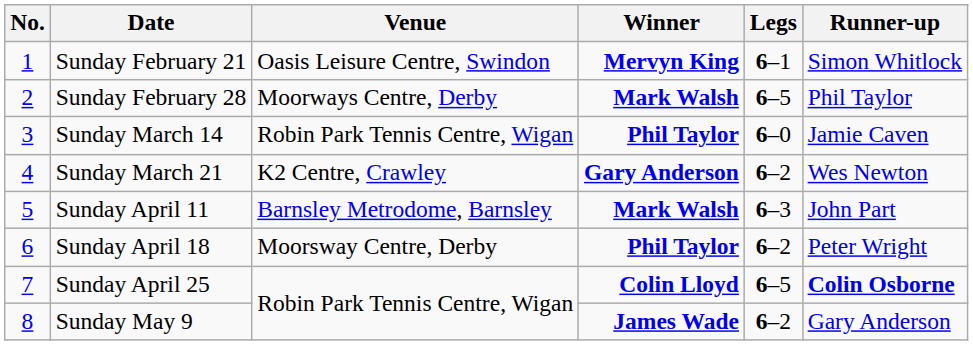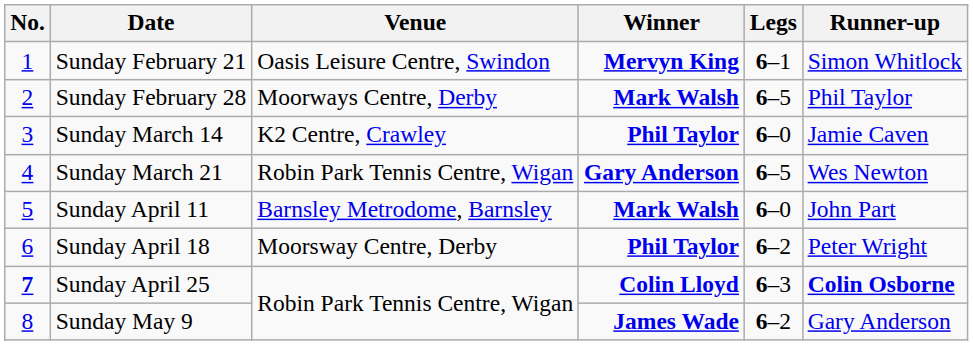Sunday March 14 | Venue: Robin Park Tennis Centre, Wigan -> K2 Centre, Crawley
Sunday March 21 | Venue: K2 Centre, Crawley -> Robin Park Tennis Centre, Wigan
Sunday March 21 | Legs: 6–2 -> 6–5
Sunday April 11 | Legs: 6–3 -> 6–0
Sunday April 25 | No.: normal -> bold
Sunday April 25 | Legs: 6–5 -> 6–3
